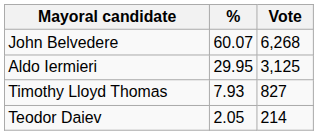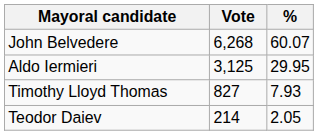columns swapped: Vote <-> %
